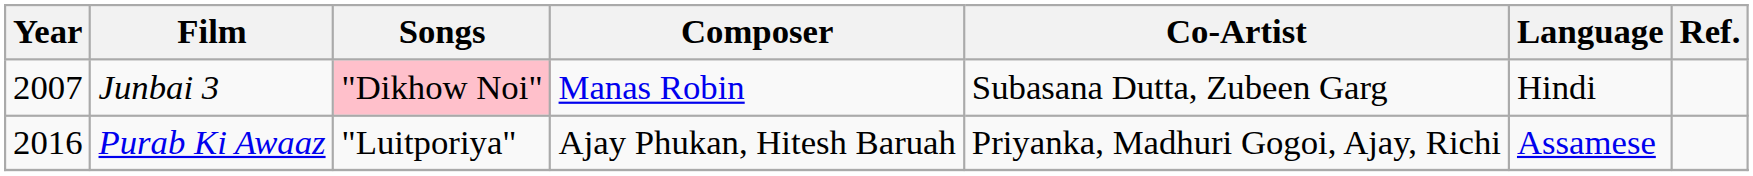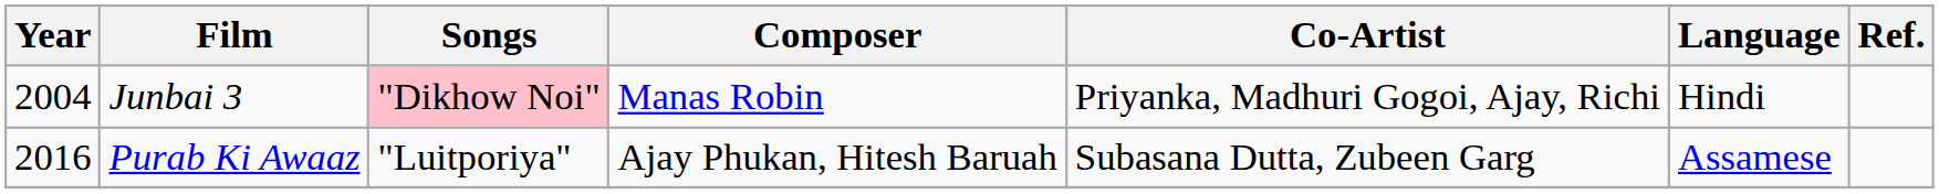Junbai 3 | Year: 2007 -> 2004
Junbai 3 | Co-Artist: Subasana Dutta, Zubeen Garg -> Priyanka, Madhuri Gogoi, Ajay, Richi
Purab Ki Awaaz | Co-Artist: Priyanka, Madhuri Gogoi, Ajay, Richi -> Subasana Dutta, Zubeen Garg
